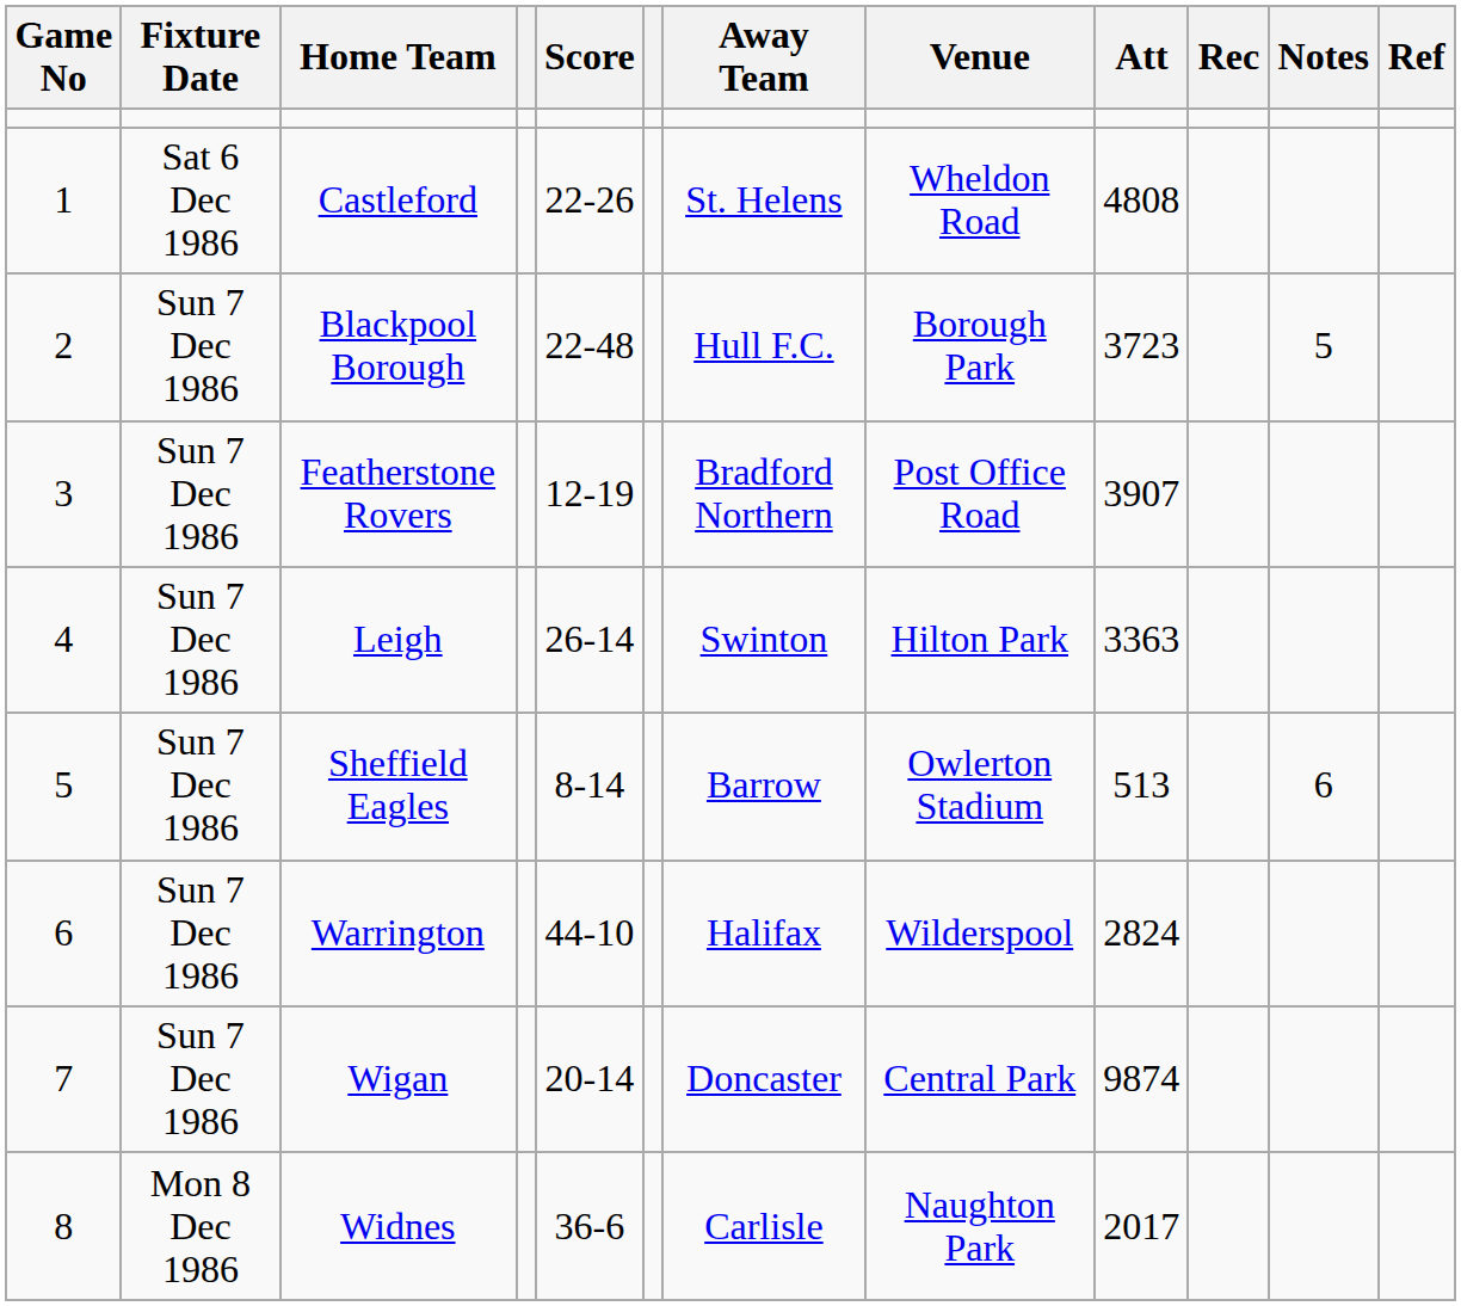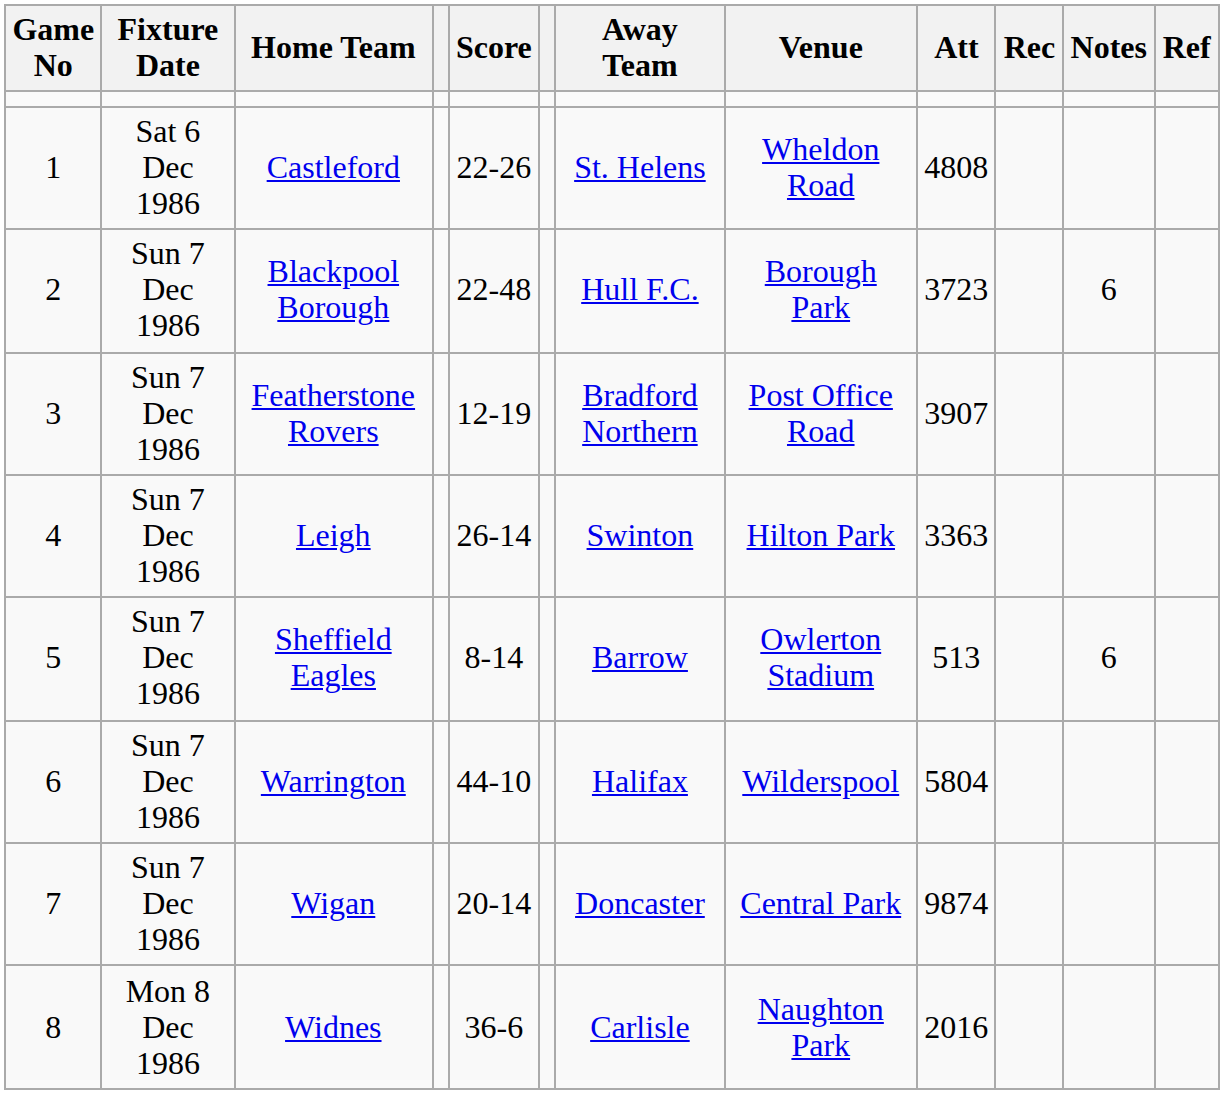Blackpool Borough | Notes: 5 -> 6
Warrington | Att: 2824 -> 5804
Widnes | Att: 2017 -> 2016
